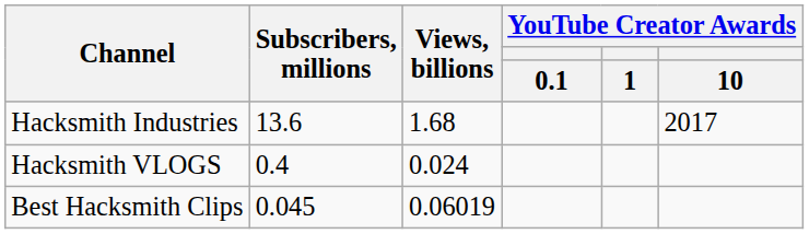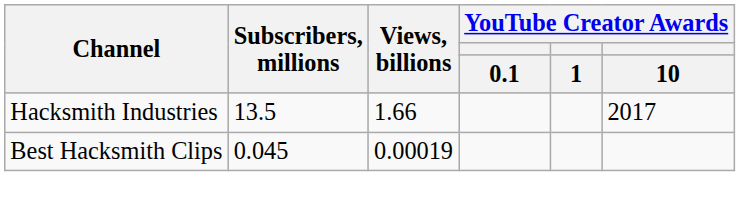Hacksmith Industries | Subscribers, millions: 13.6 -> 13.5
Hacksmith Industries | Views, billions: 1.68 -> 1.66
- row: Hacksmith VLOGS | 0.4 | 0.024
Best Hacksmith Clips | Views, billions: 0.06019 -> 0.00019
